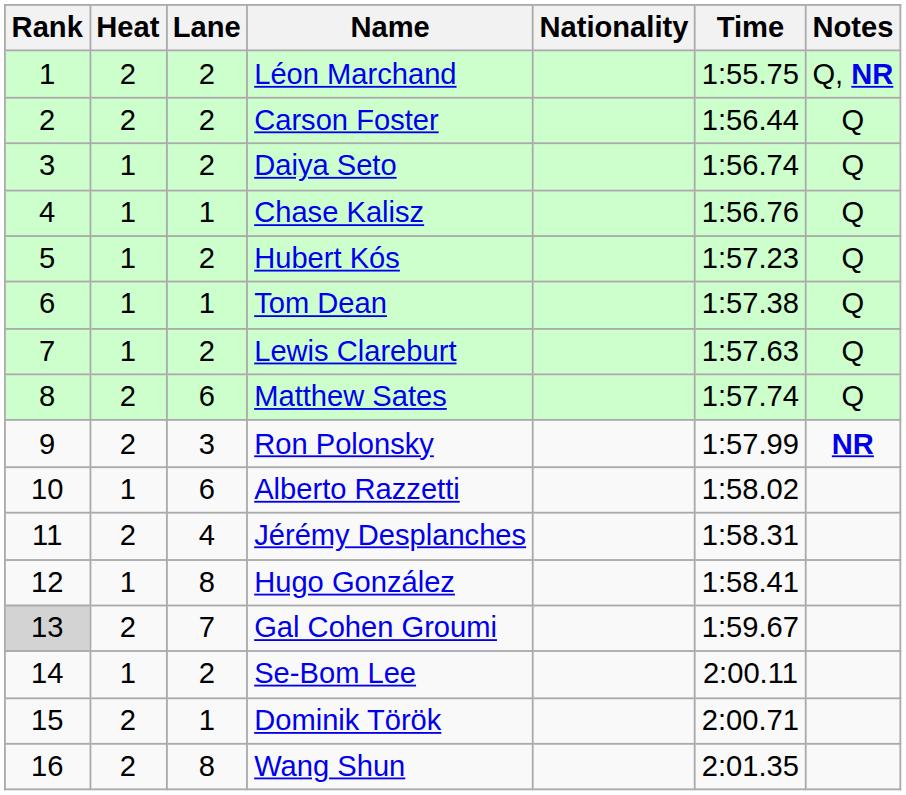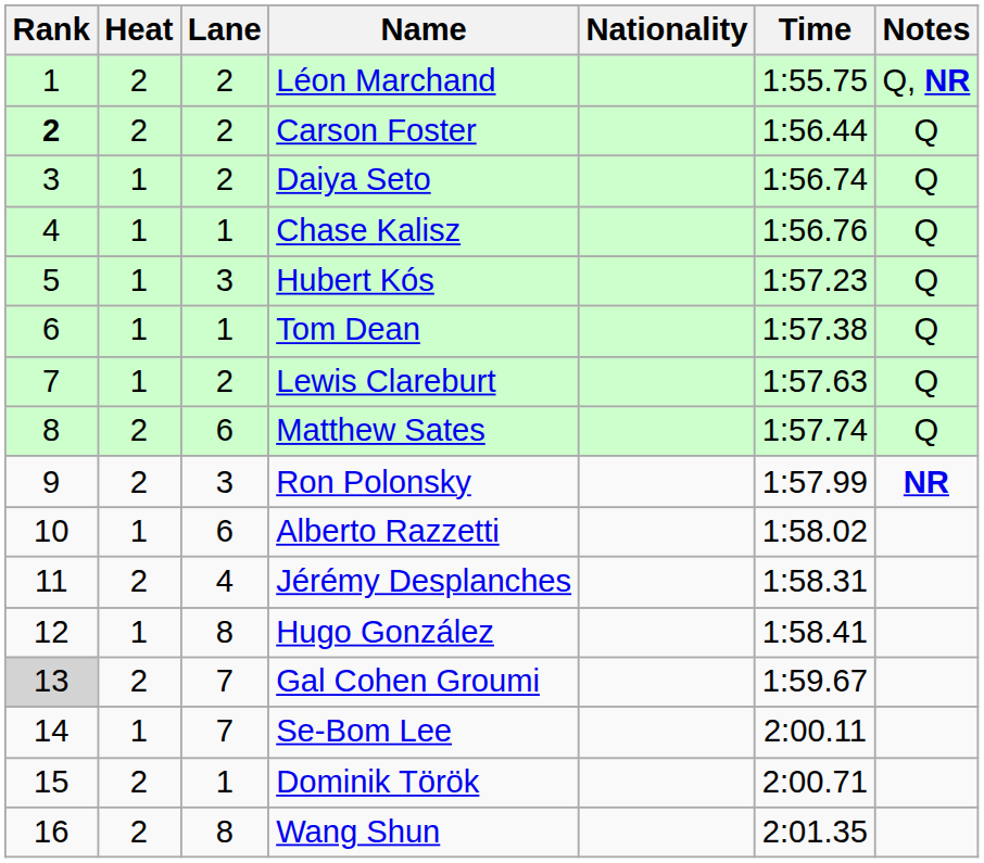Carson Foster | Rank: normal -> bold
Hubert Kós | Lane: 2 -> 3
Se-Bom Lee | Lane: 2 -> 7
